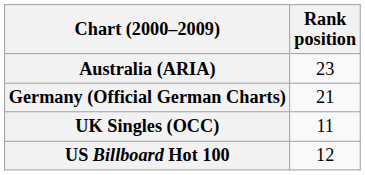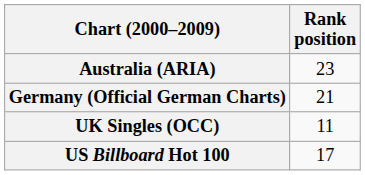US Billboard Hot 100 | Rank position: 12 -> 17
